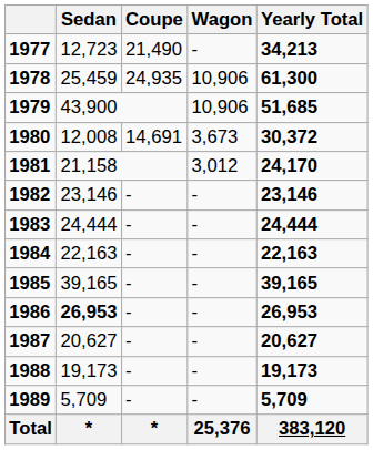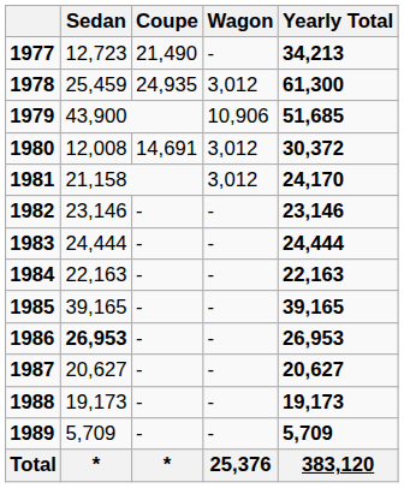1978 | Wagon: 10,906 -> 3,012
1980 | Wagon: 3,673 -> 3,012
